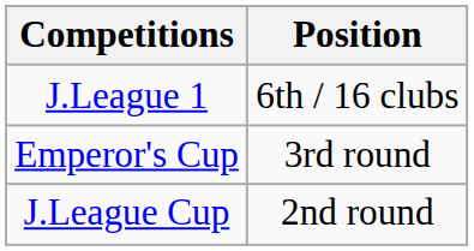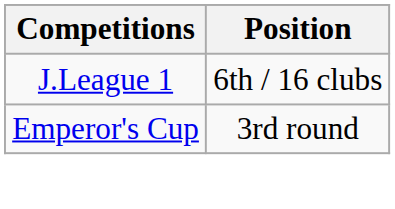- row: J.League Cup | 2nd round
